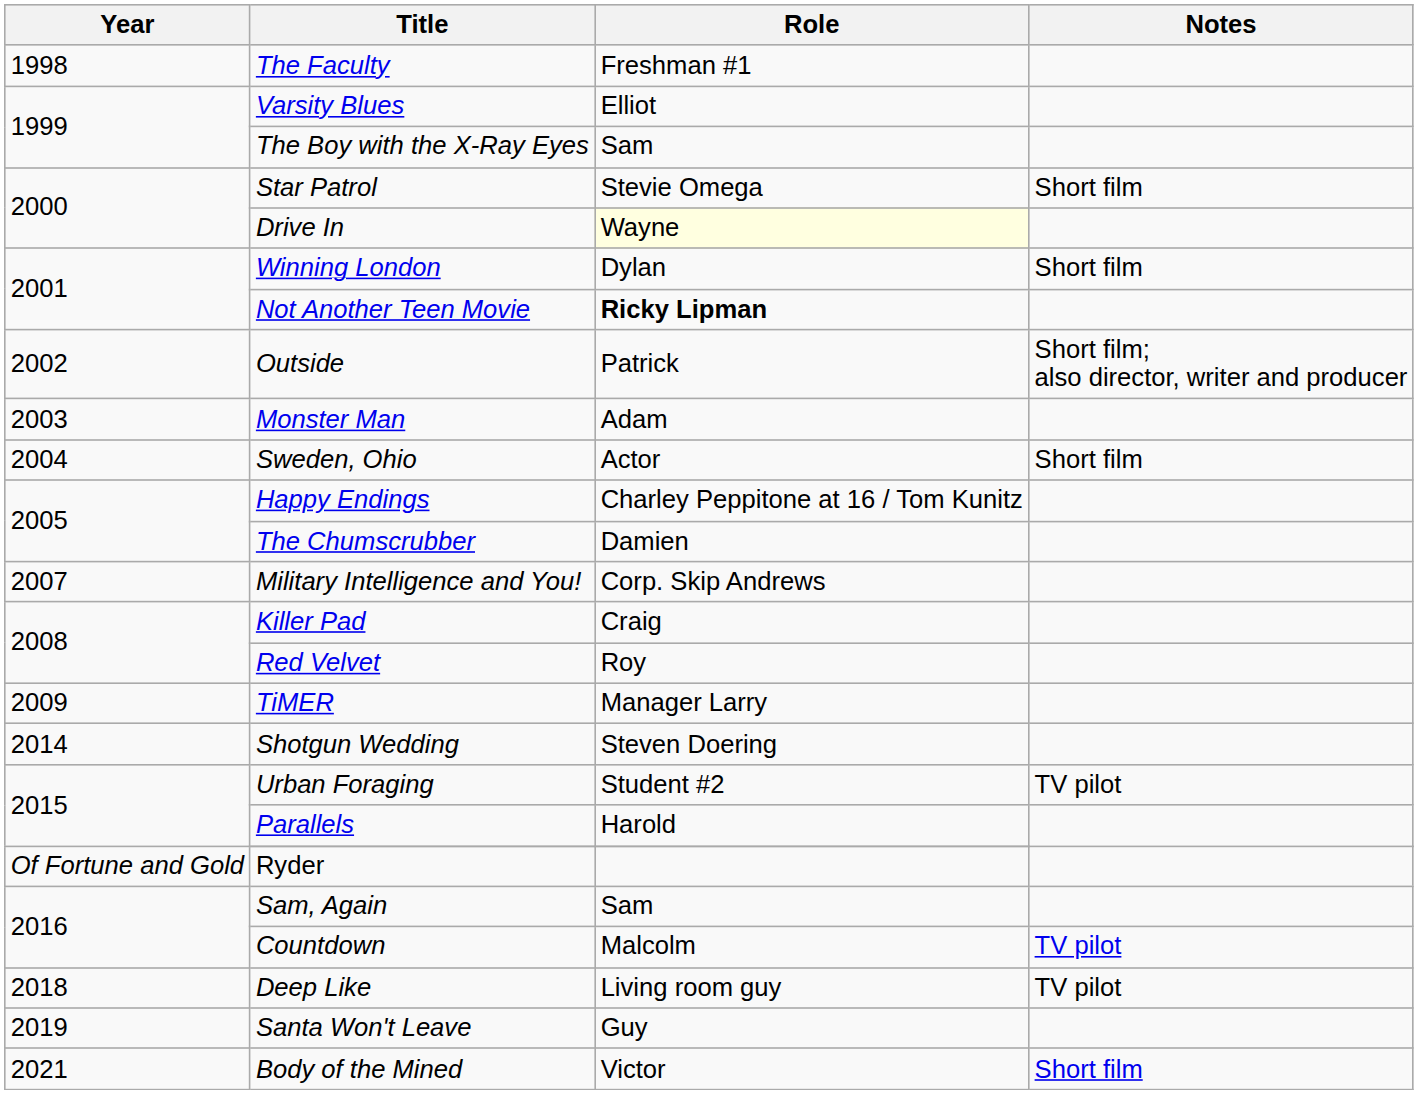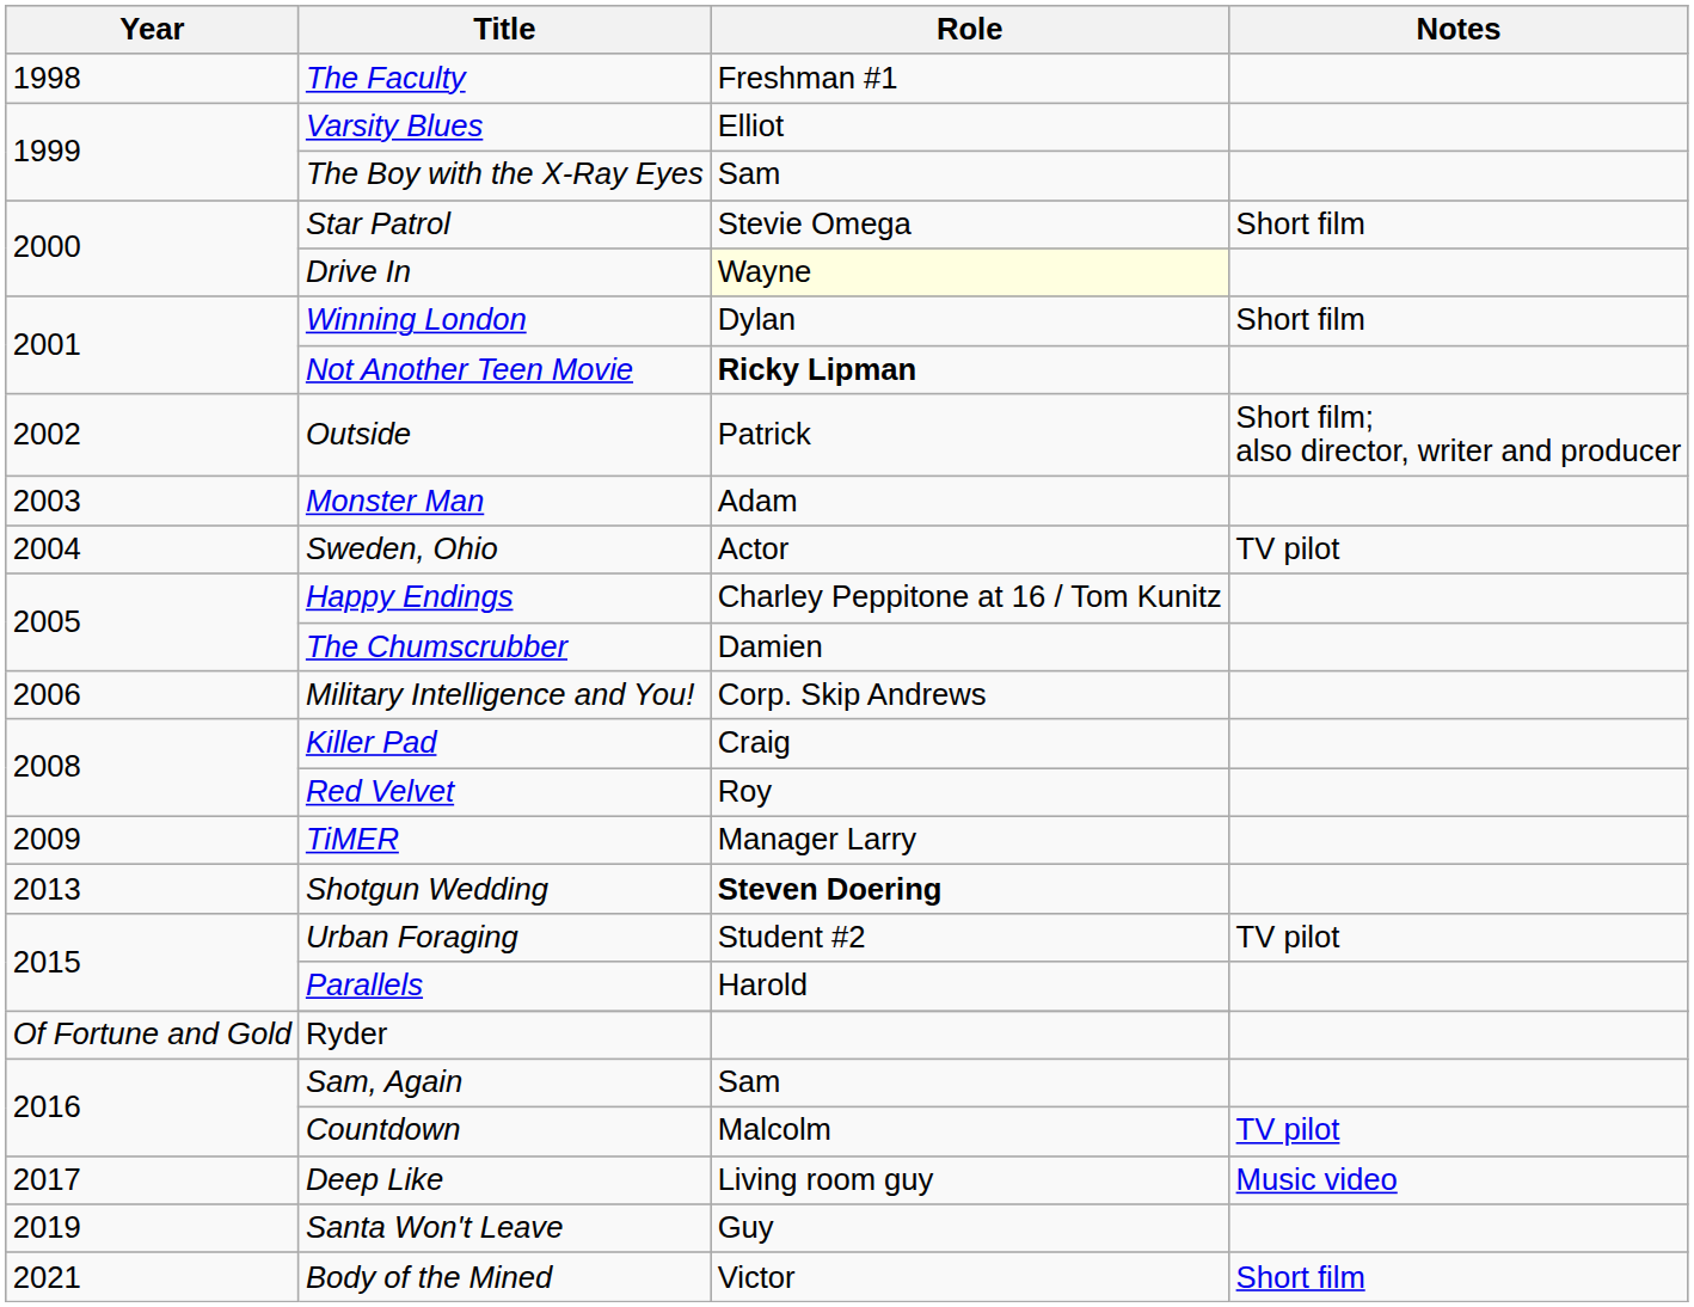Sweden, Ohio | Notes: Short film -> TV pilot
Military Intelligence and You! | Year: 2007 -> 2006
Shotgun Wedding | Year: 2014 -> 2013
Shotgun Wedding | Role: normal -> bold
Deep Like | Year: 2018 -> 2017
Deep Like | Notes: TV pilot -> Music video
